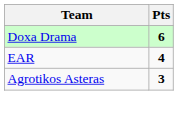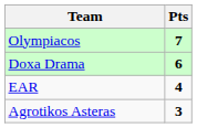+ row: Olympiacos | 7
